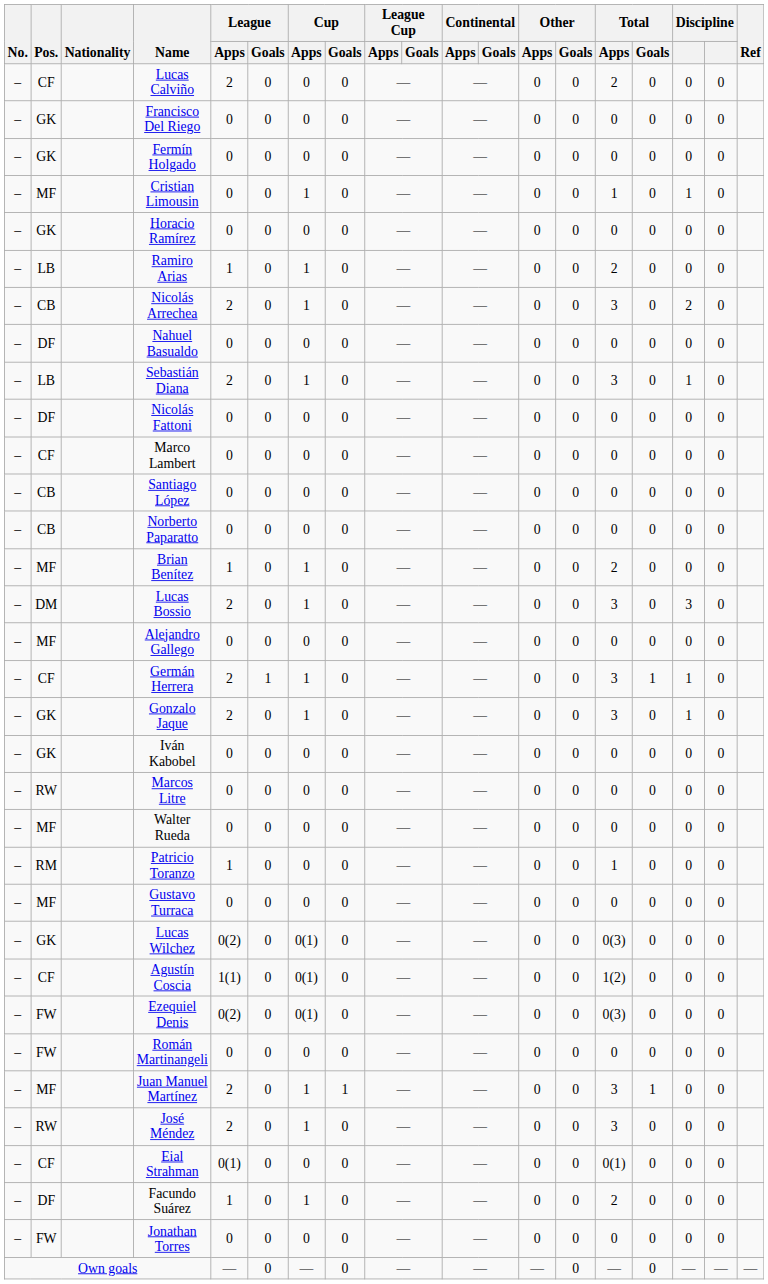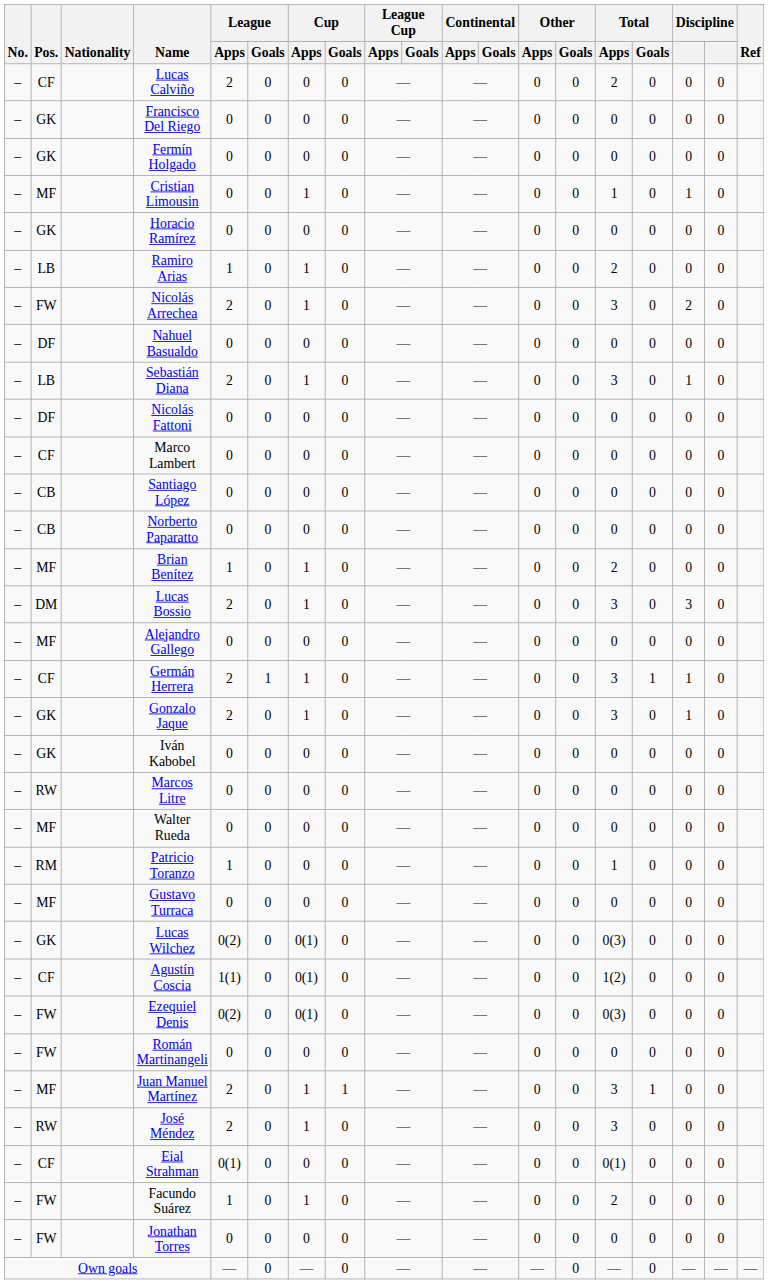Nicolás Arrechea | Pos.: CB -> FW
Facundo Suárez | Pos.: DF -> FW
